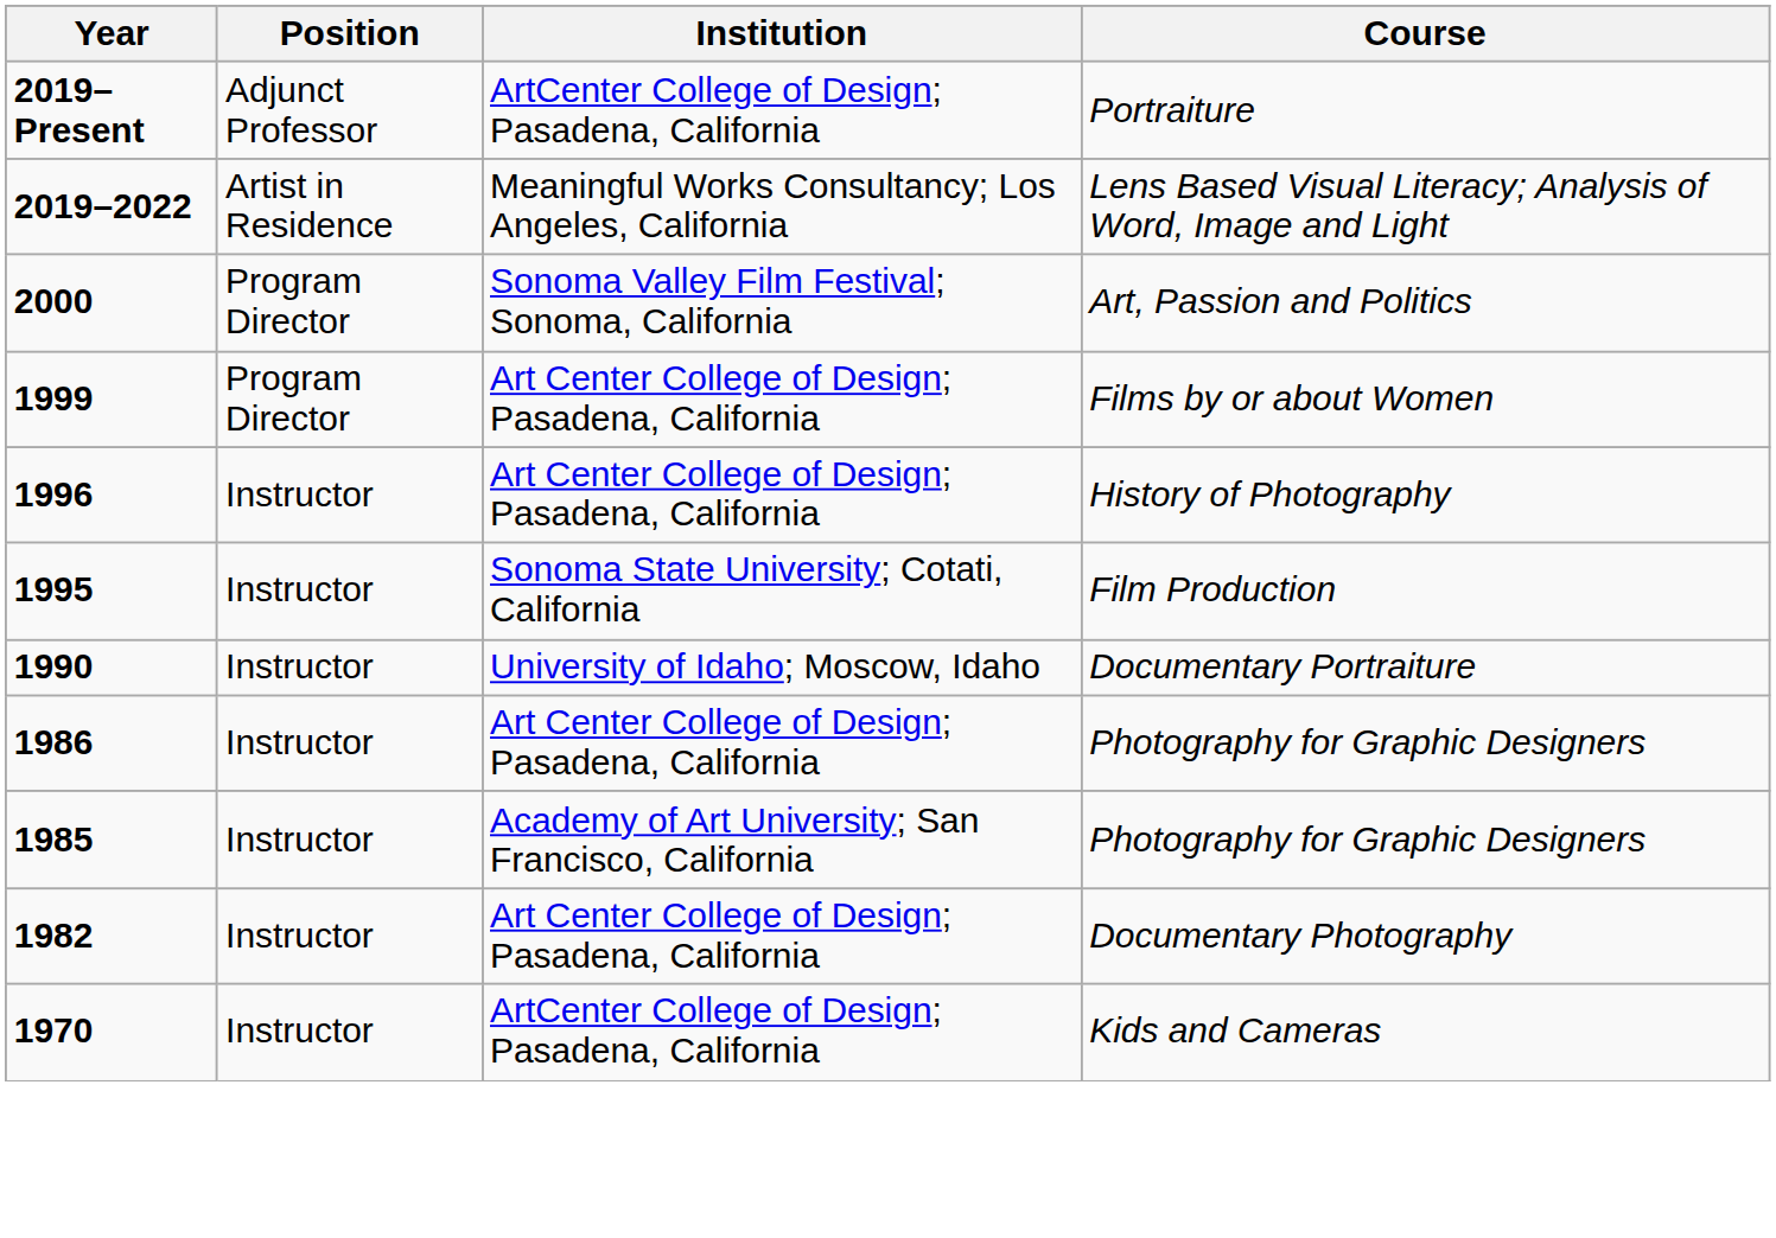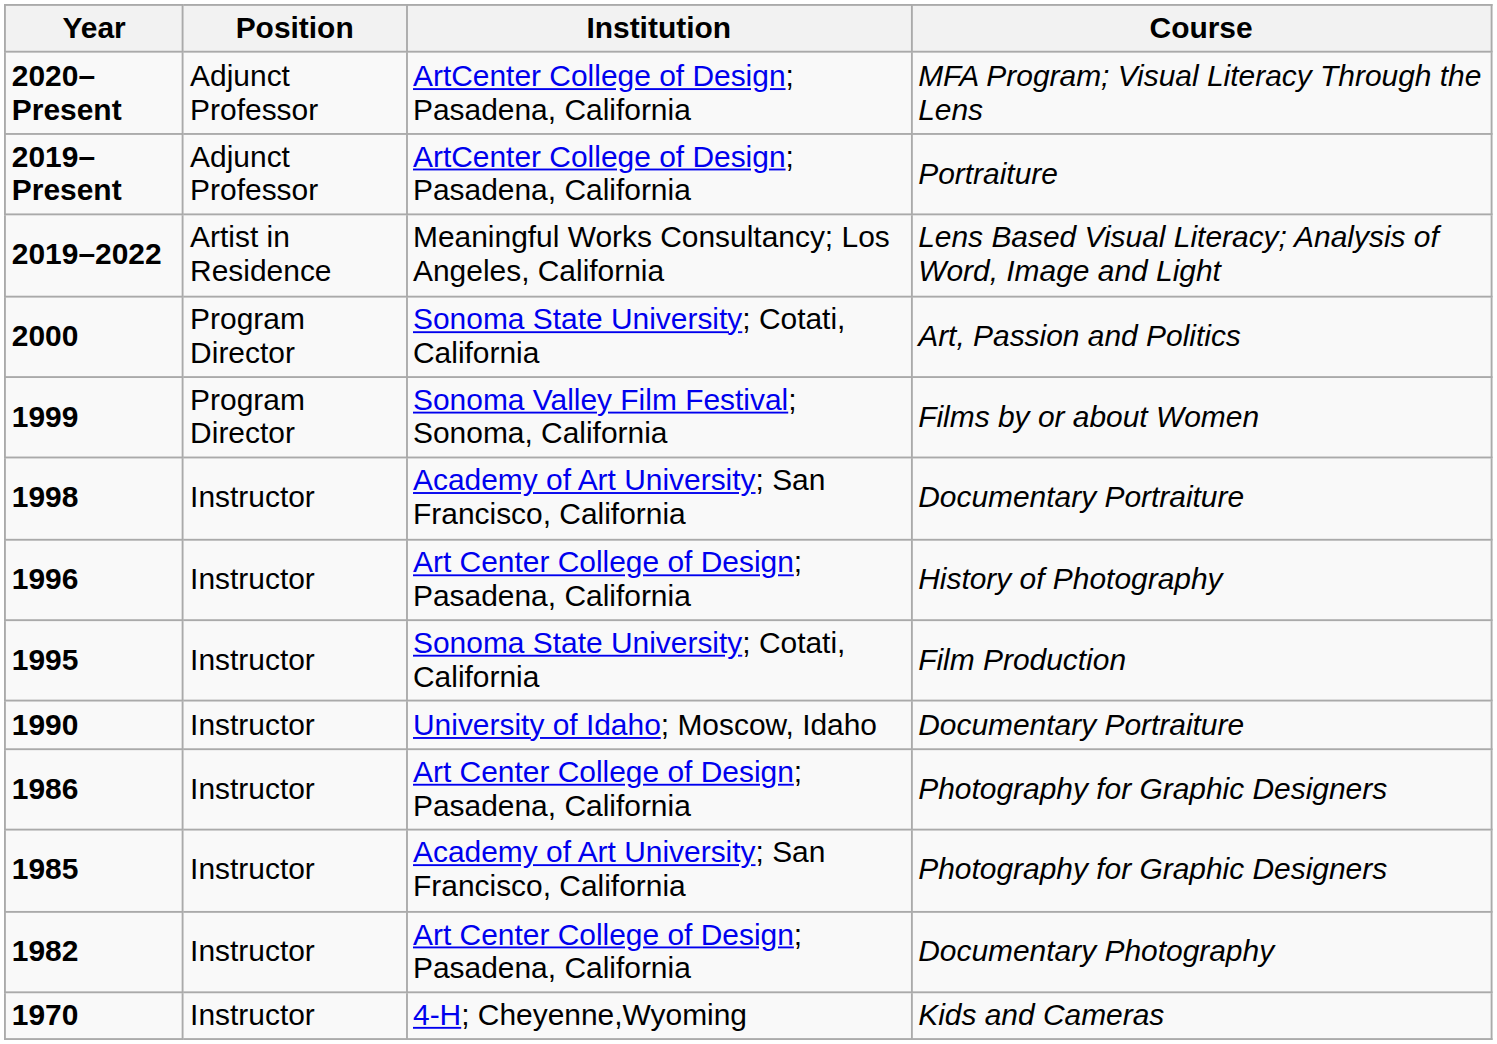+ row: 2020–Present | Adjunct Professor | ArtCenter College of Design; Pasadena, California | MFA Program; Visual Literacy Through the Lens
2000 | Institution: Sonoma Valley Film Festival; Sonoma, California -> Sonoma State University; Cotati, California
1999 | Institution: Art Center College of Design; Pasadena, California -> Sonoma Valley Film Festival; Sonoma, California
+ row: 1998 | Instructor | Academy of Art University; San Francisco, California | Documentary Portraiture
1970 | Institution: ArtCenter College of Design; Pasadena, California -> 4-H; Cheyenne,Wyoming
